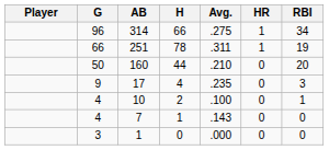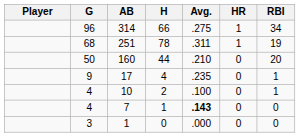251 | G: 66 -> 68
17 | RBI: 3 -> 1
7 | Avg.: normal -> bold
